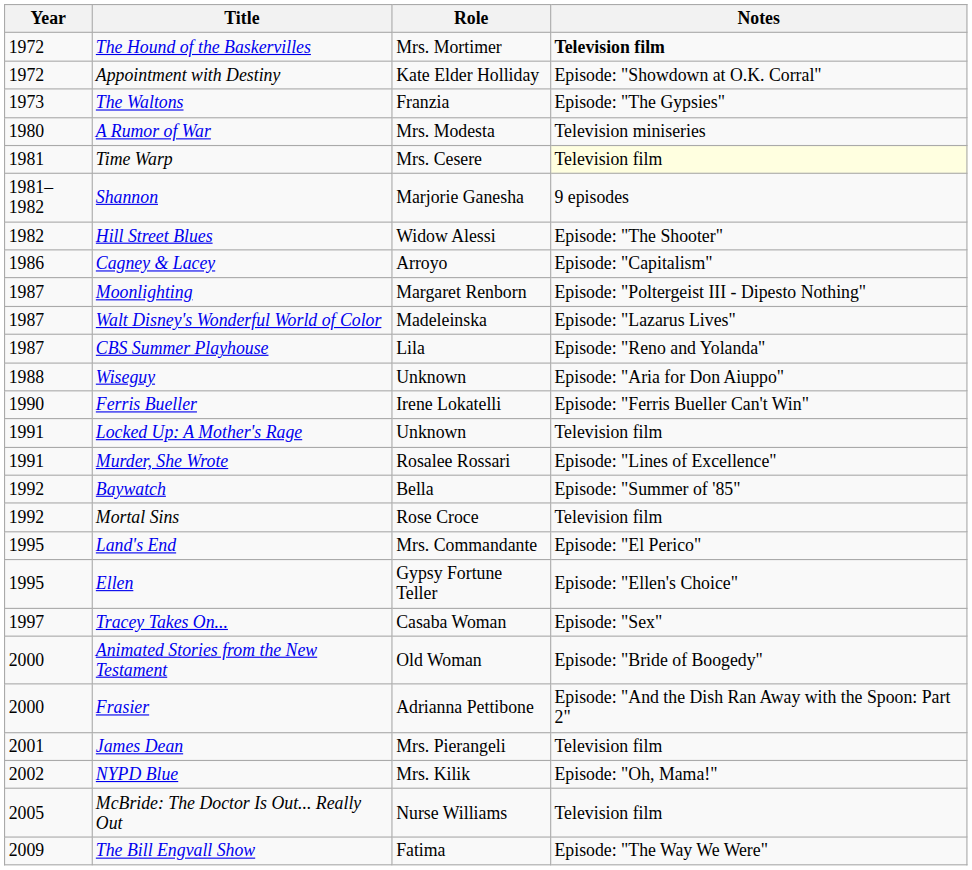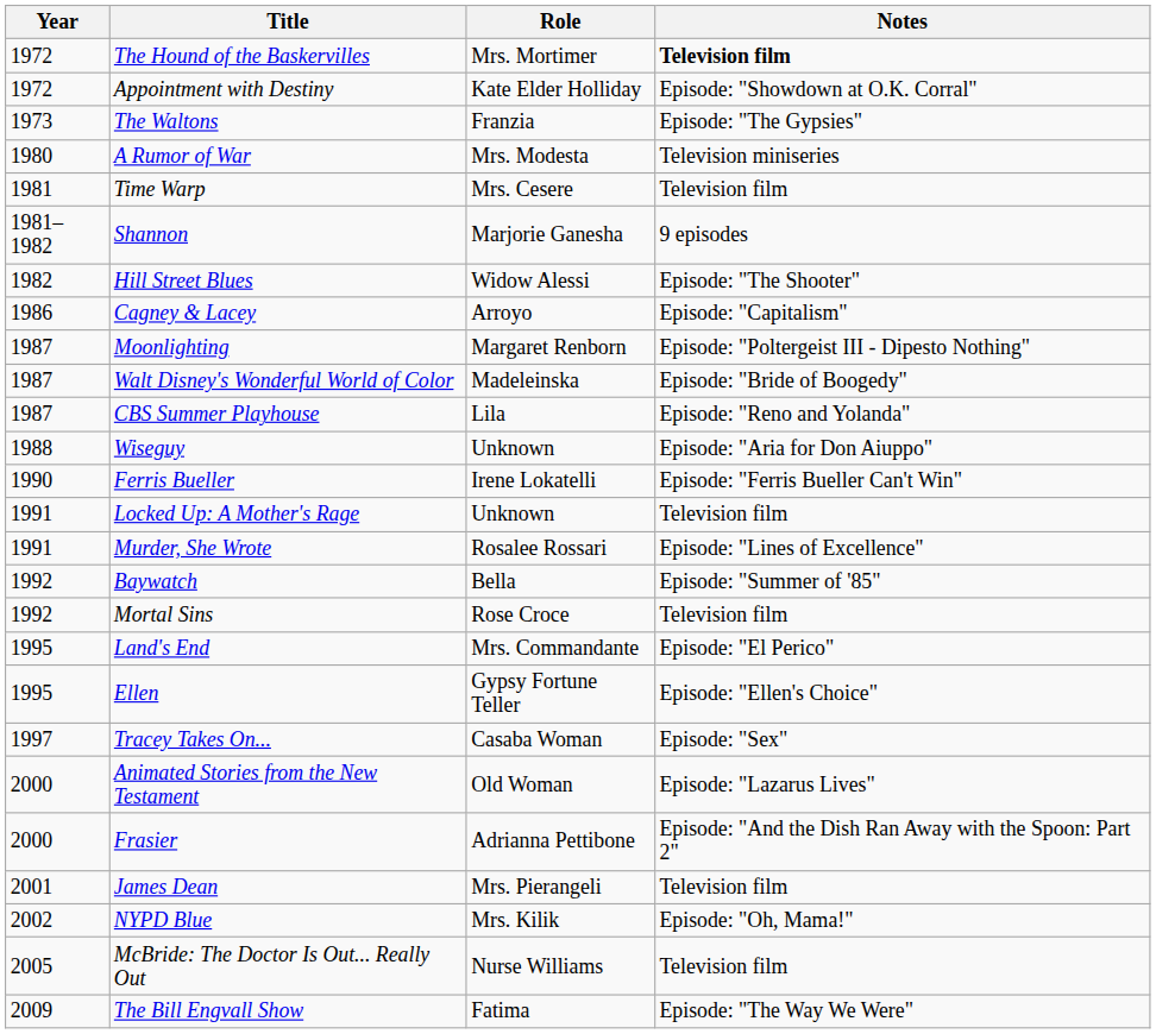Time Warp | Notes: lightyellow background -> no background
Walt Disney's Wonderful World of Color | Notes: Episode: "Lazarus Lives" -> Episode: "Bride of Boogedy"
Animated Stories from the New Testament | Notes: Episode: "Bride of Boogedy" -> Episode: "Lazarus Lives"
